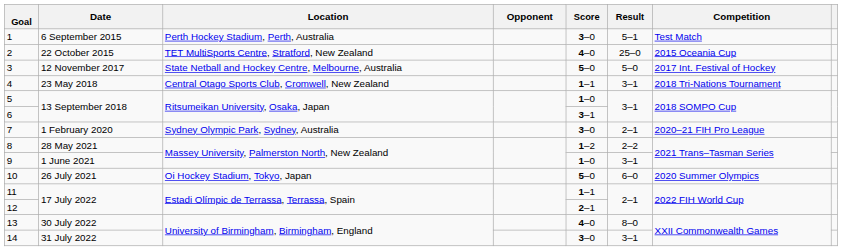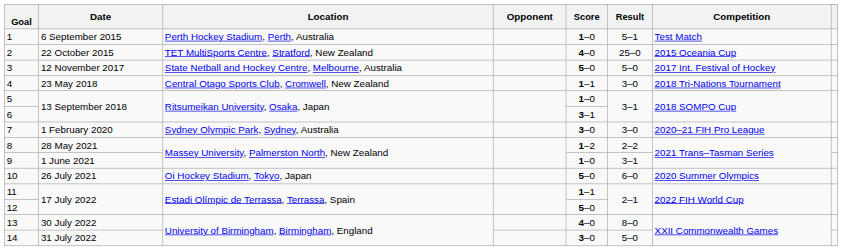1 | Score: 3–0 -> 1–0
4 | Result: 3–1 -> 3–0
7 | Result: 2–1 -> 3–0
12 | Score: 2–1 -> 5–0
14 | Result: 3–1 -> 5–0
